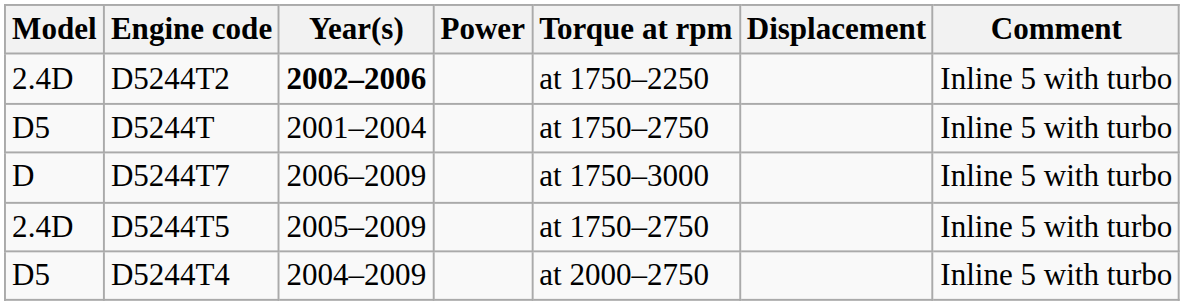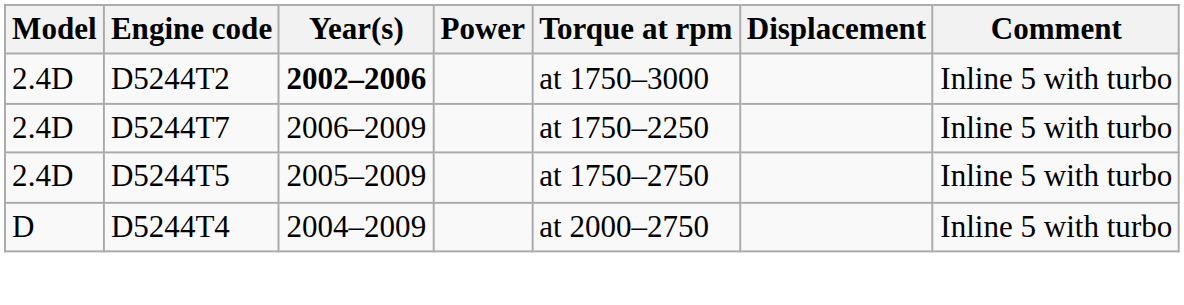D5244T2 | Torque at rpm: at 1750–2250 -> at 1750–3000
- row: D5 | D5244T | 2001–2004 | at 1750–2750 | Inline 5 with turbo
D5244T7 | Model: D -> 2.4D
D5244T7 | Torque at rpm: at 1750–3000 -> at 1750–2250
D5244T4 | Model: D5 -> D
